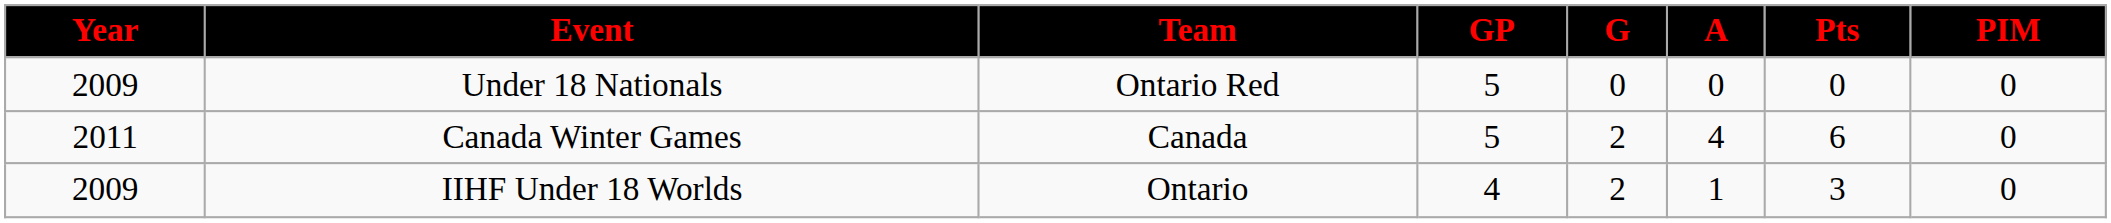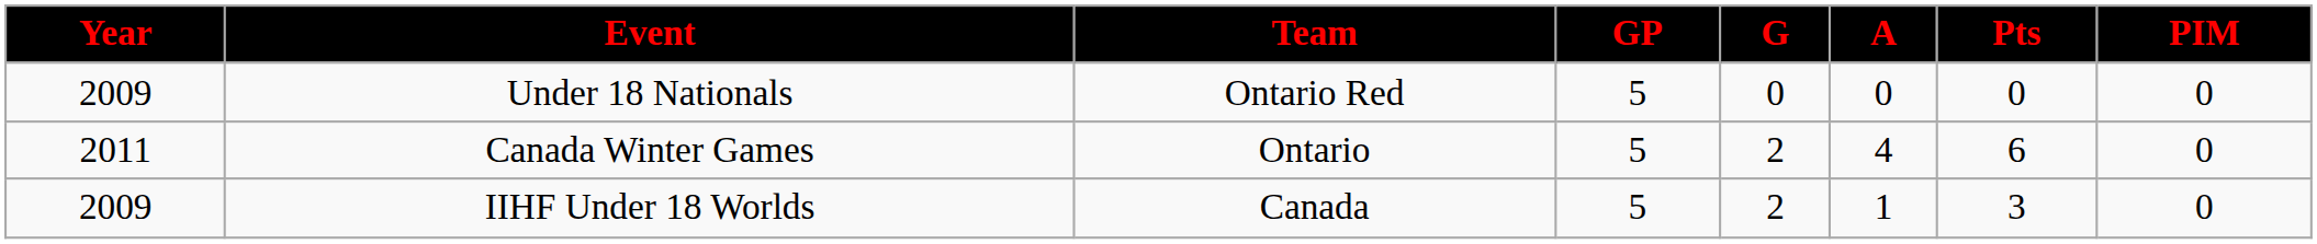Canada Winter Games | Team: Canada -> Ontario
IIHF Under 18 Worlds | Team: Ontario -> Canada
IIHF Under 18 Worlds | GP: 4 -> 5
